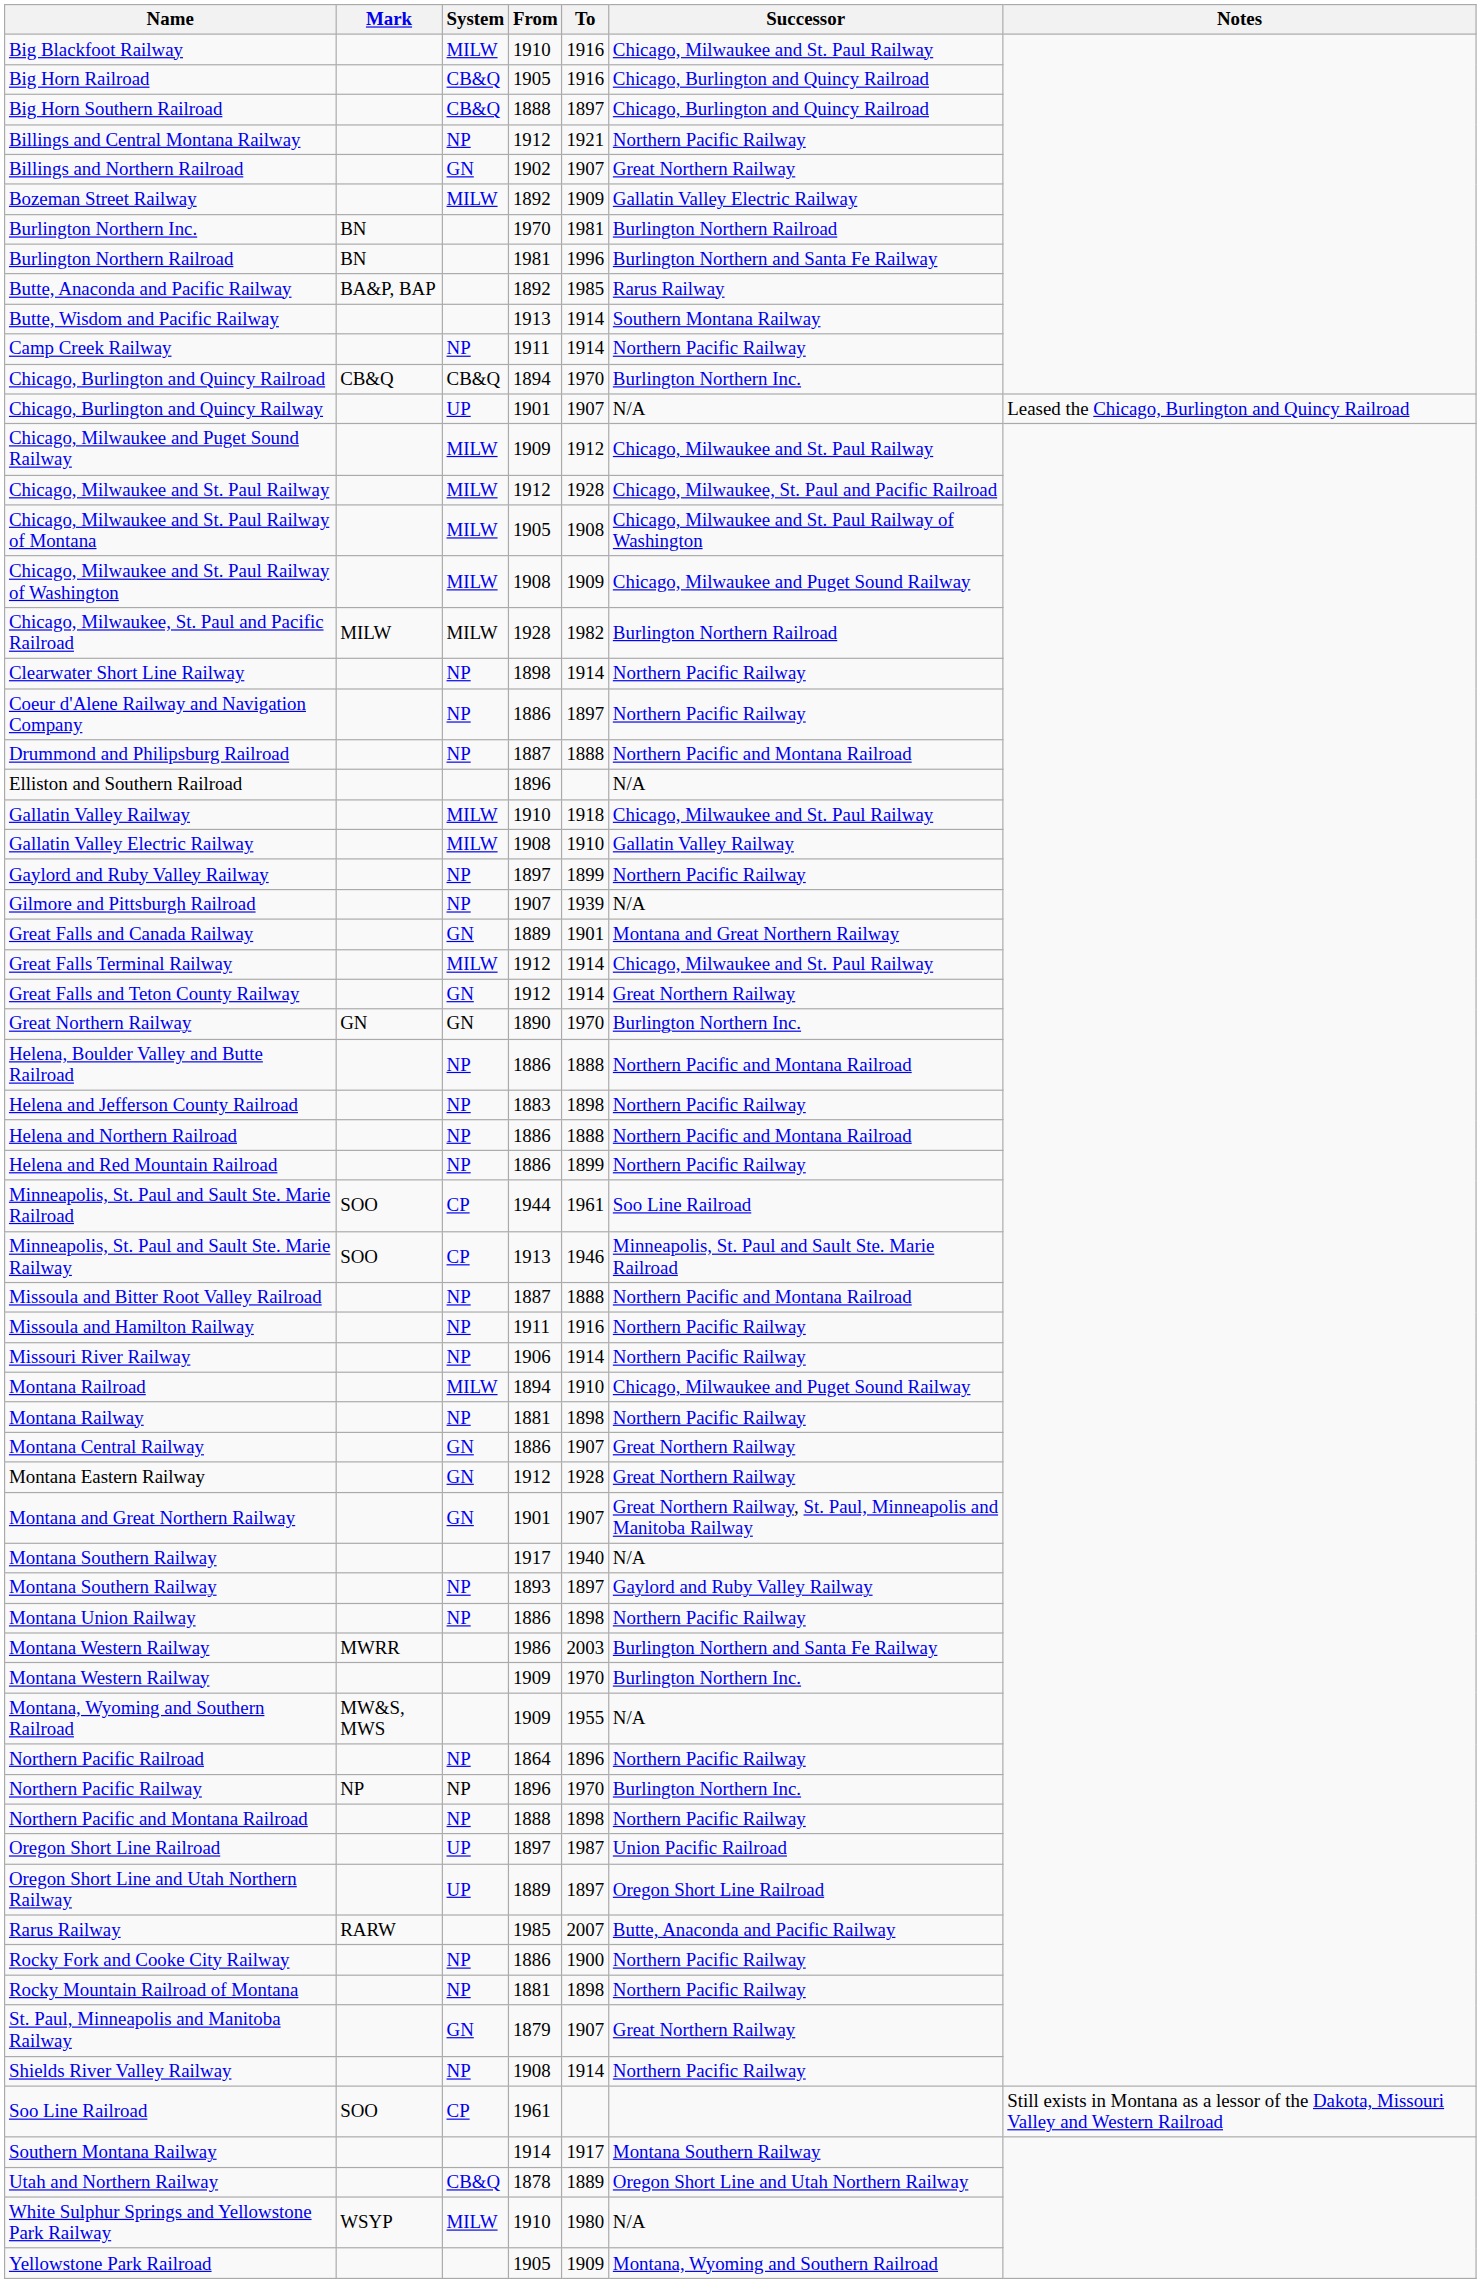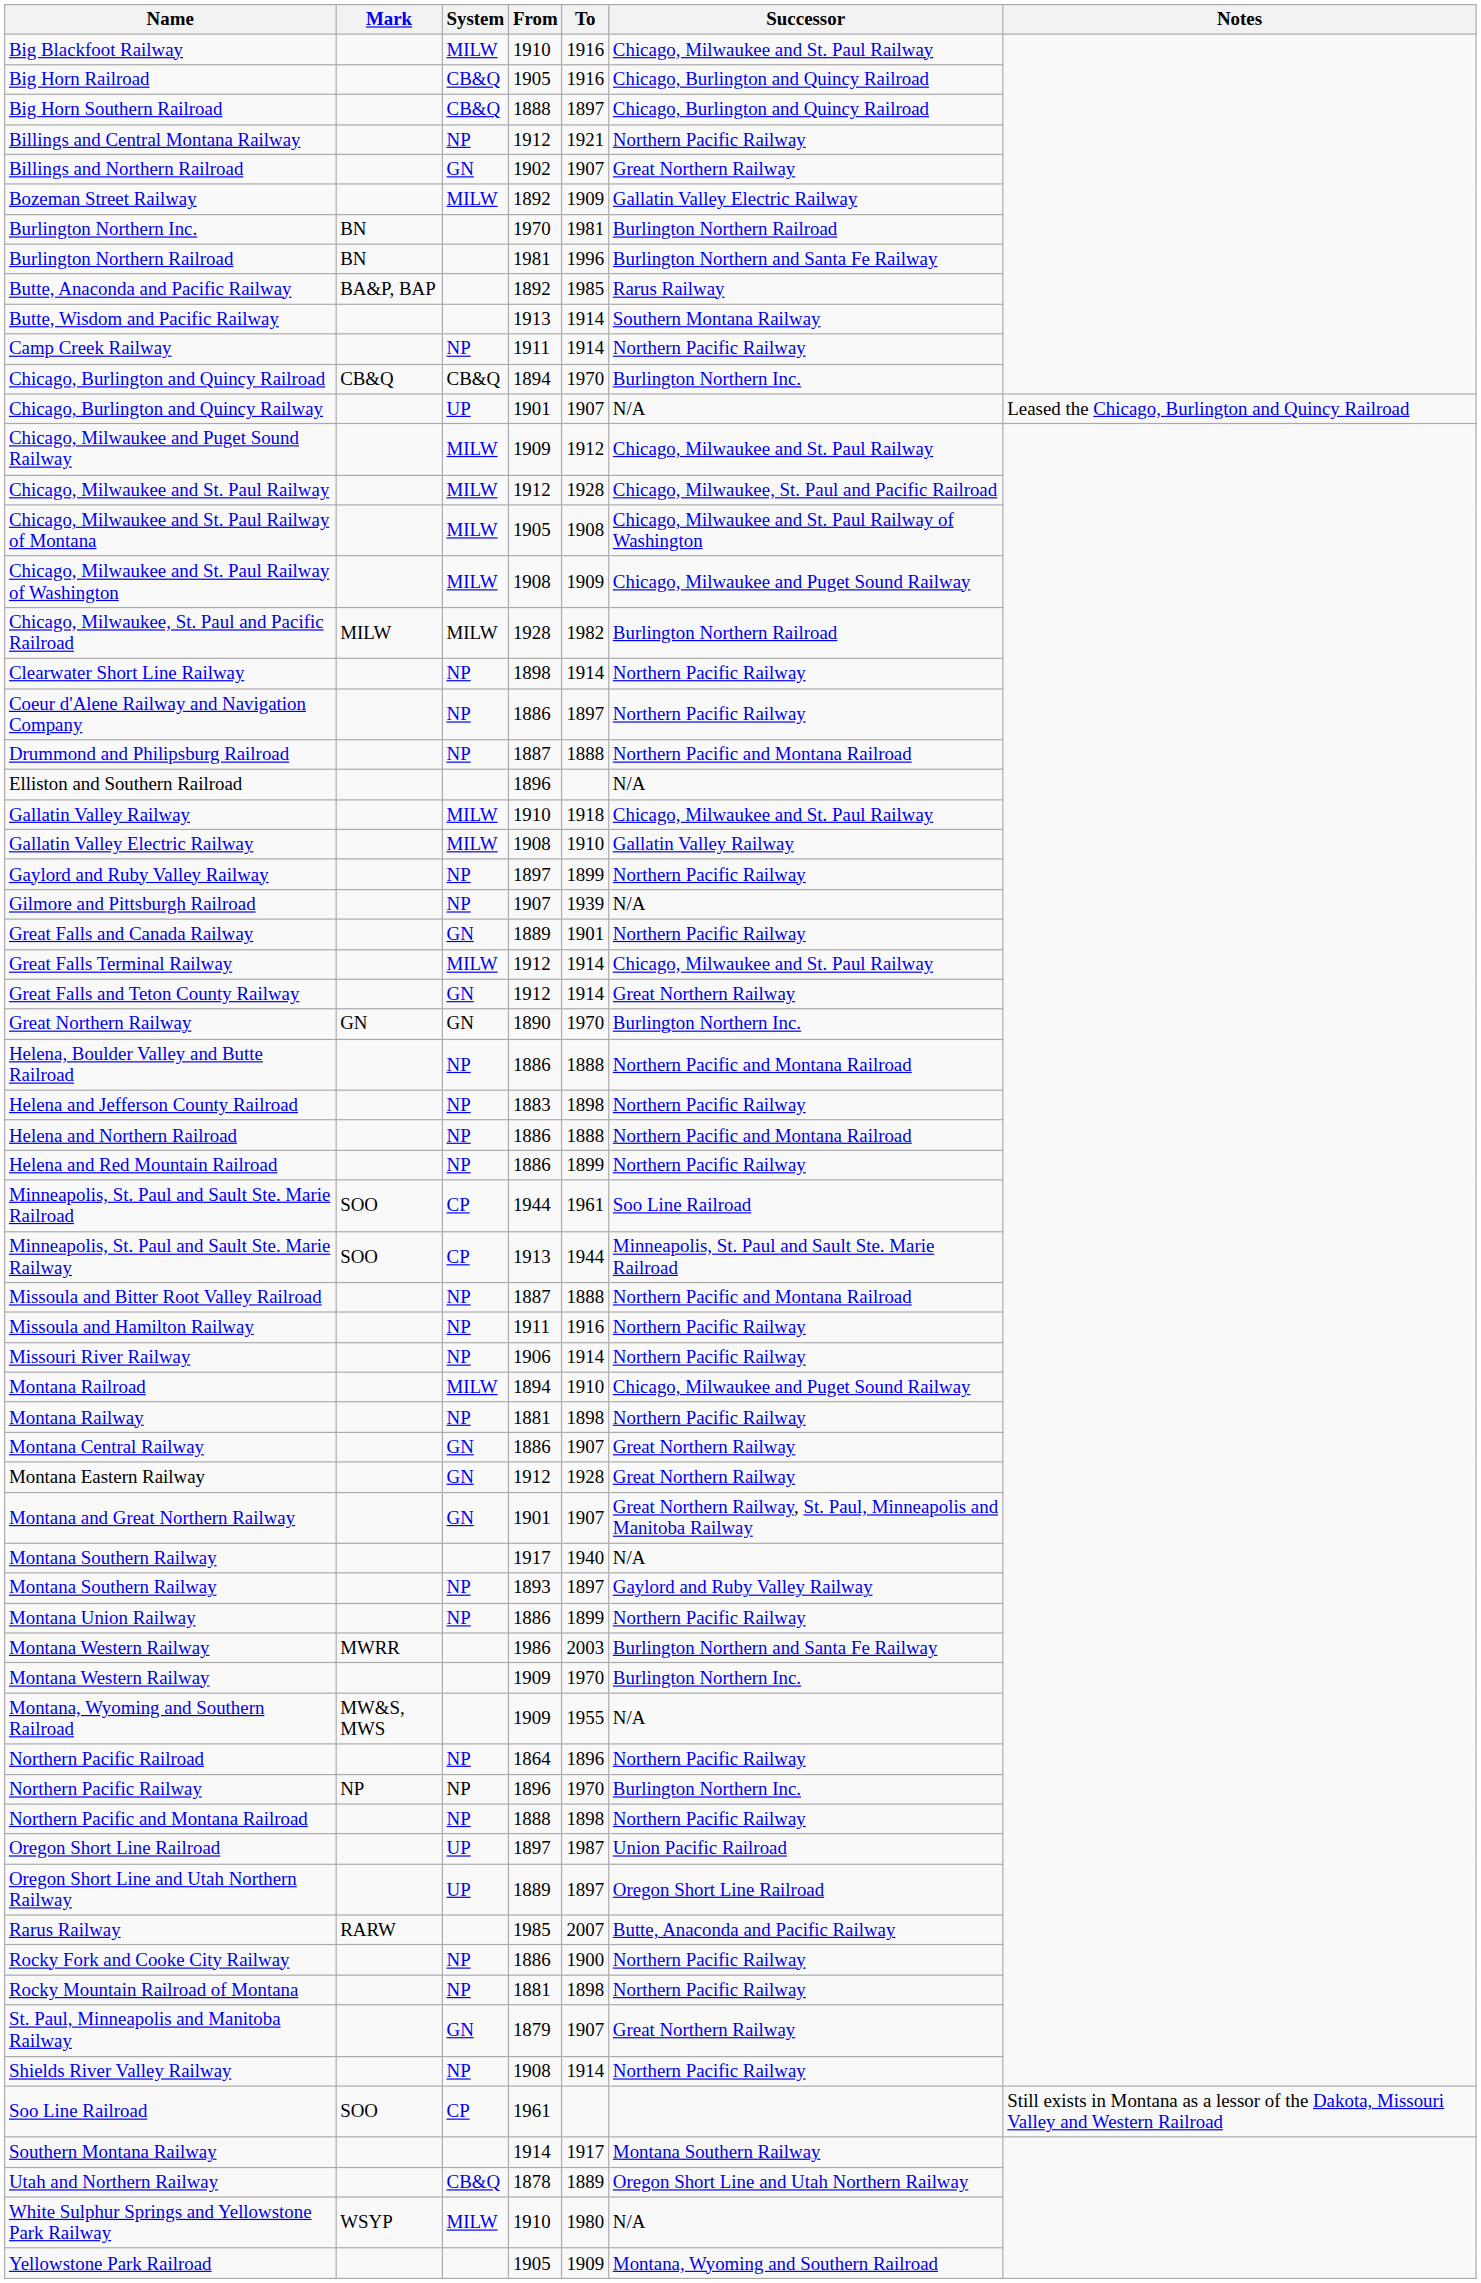Great Falls and Canada Railway | Successor: Montana and Great Northern Railway -> Northern Pacific Railway
Minneapolis, St. Paul and Sault Ste. Marie Railway | To: 1946 -> 1944
Montana Union Railway | To: 1898 -> 1899
